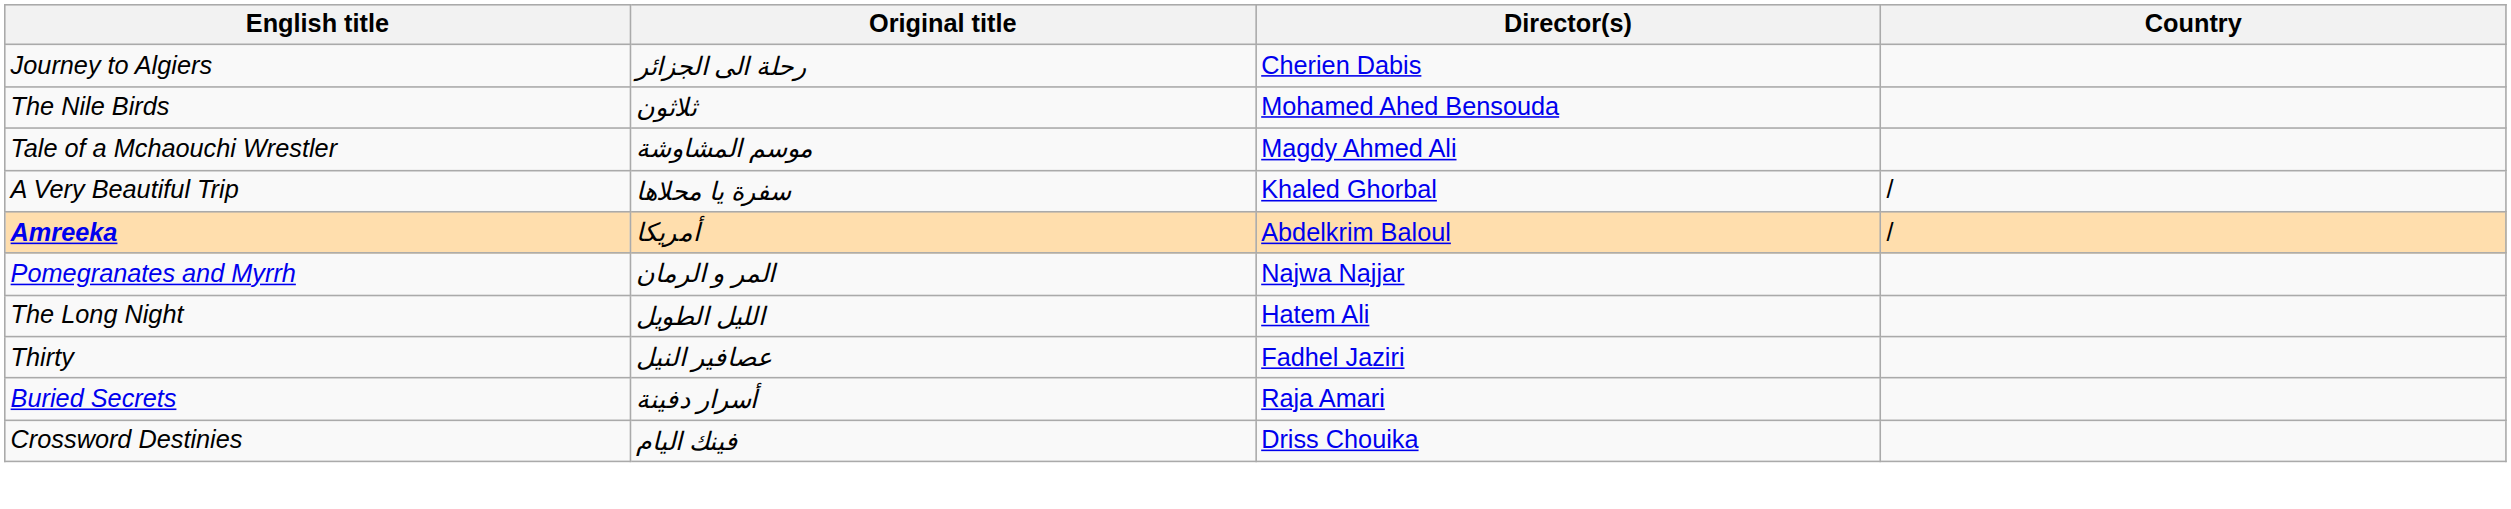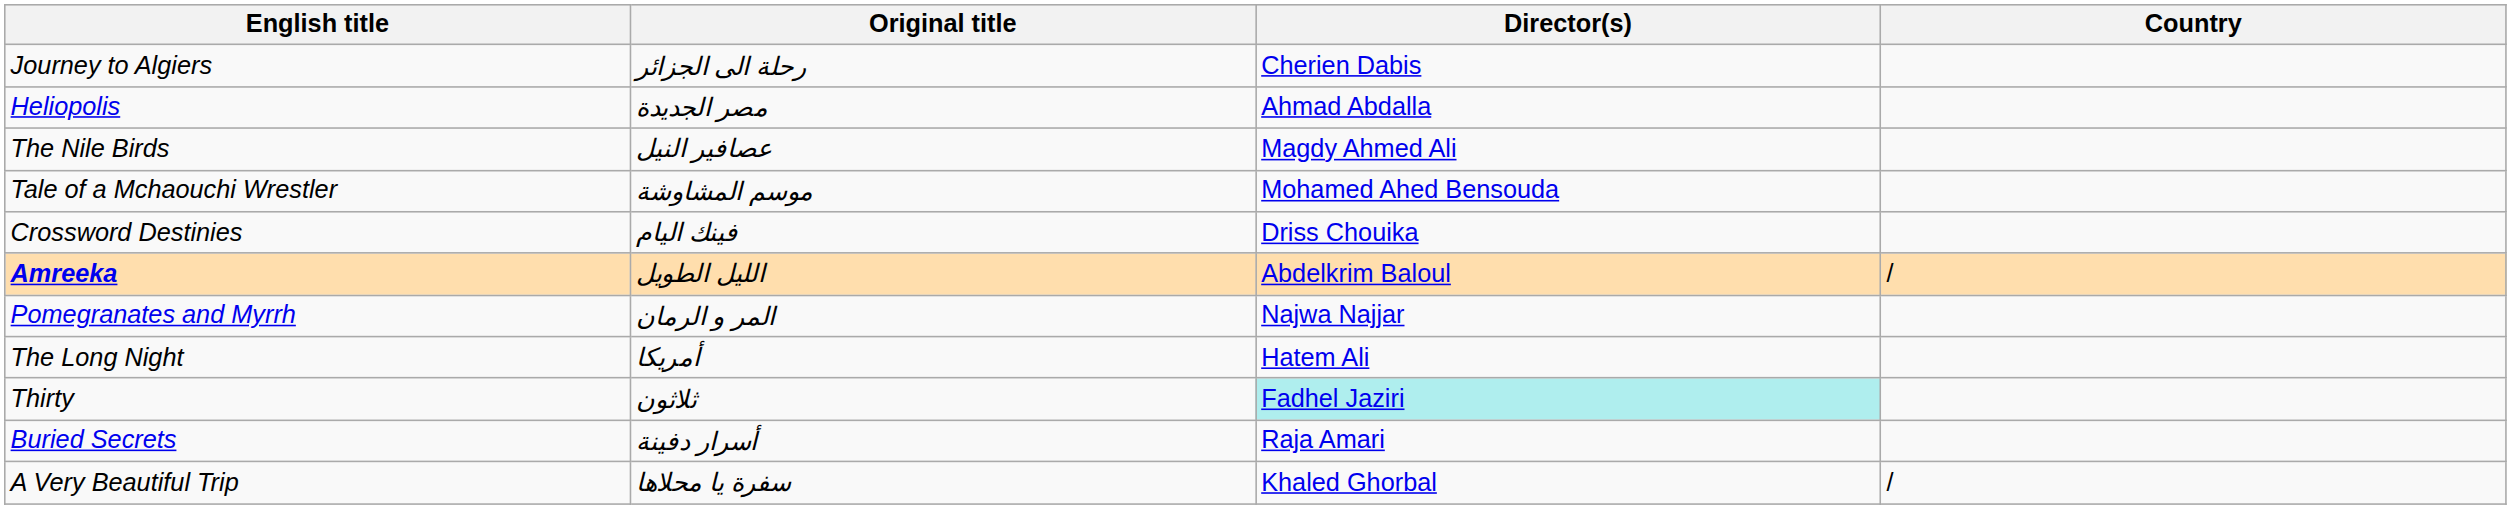+ row: Heliopolis | مصر الجديدة | Ahmad Abdalla
The Nile Birds | Original title: ثلاثون -> عصافير النيل
The Nile Birds | Director(s): Mohamed Ahed Bensouda -> Magdy Ahmed Ali
Tale of a Mchaouchi Wrestler | Director(s): Magdy Ahmed Ali -> Mohamed Ahed Bensouda
rows swapped: Crossword Destinies <-> A Very Beautiful Trip
Amreeka | Original title: أمريكا -> الليل الطويل
The Long Night | Original title: الليل الطويل -> أمريكا
Thirty | Original title: عصافير النيل -> ثلاثون
Thirty | Director(s): no background -> paleturquoise background
